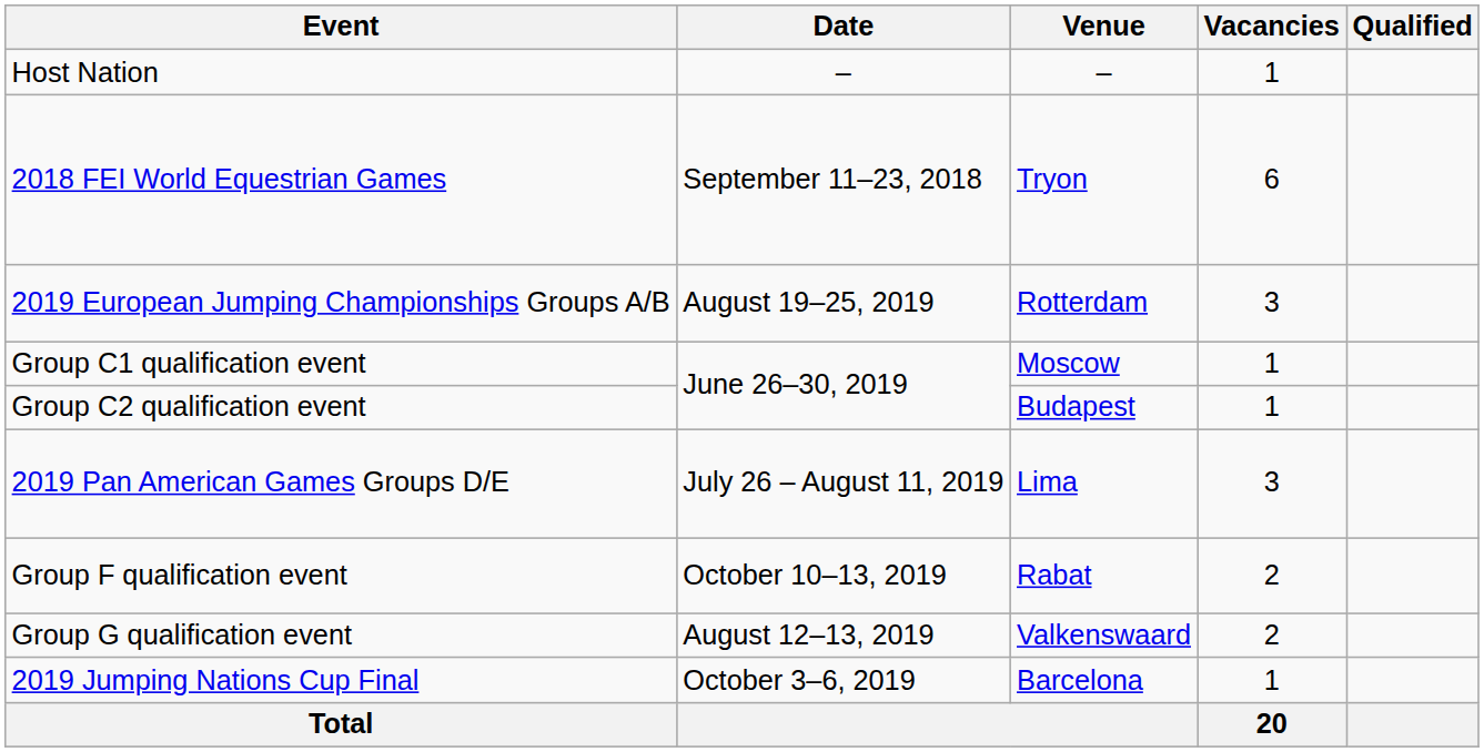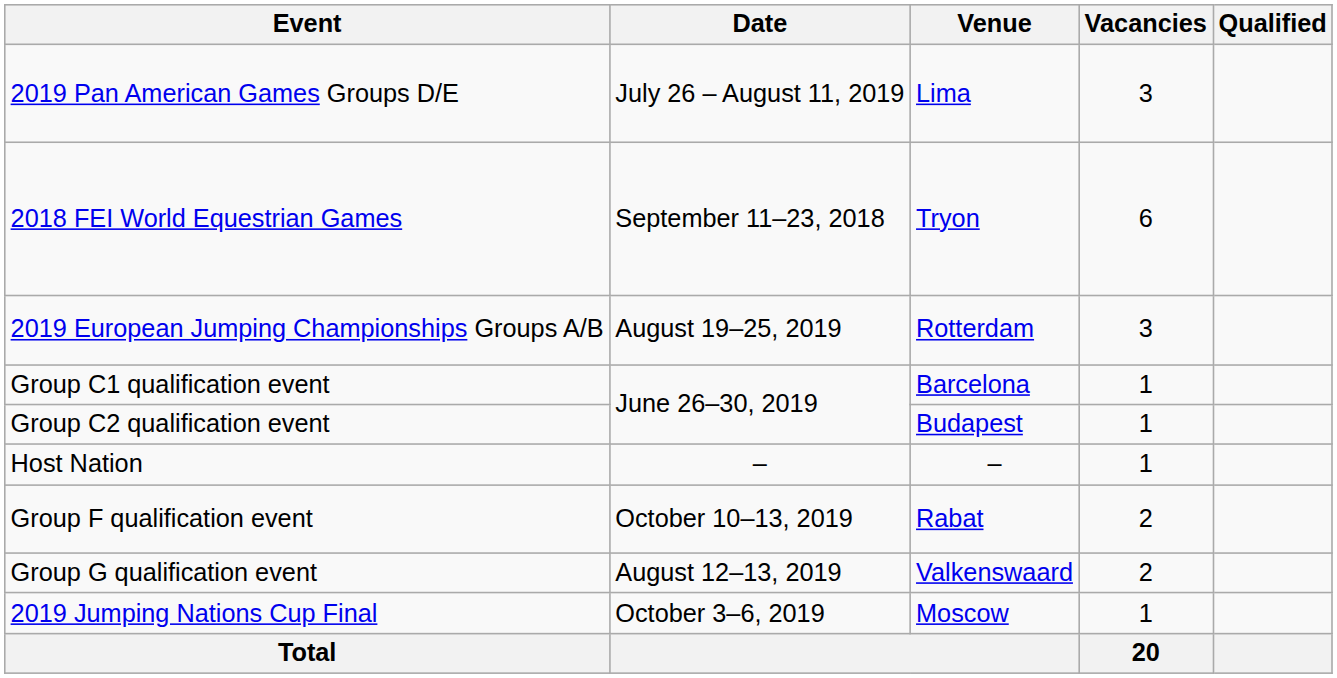rows swapped: Host Nation <-> 2019 Pan American Games Groups D/E
Group C1 qualification event | Venue: Moscow -> Barcelona
2019 Jumping Nations Cup Final | Venue: Barcelona -> Moscow
